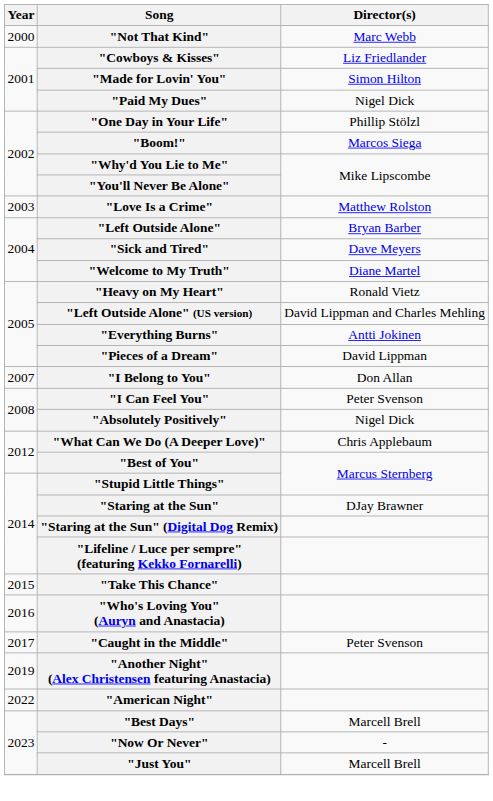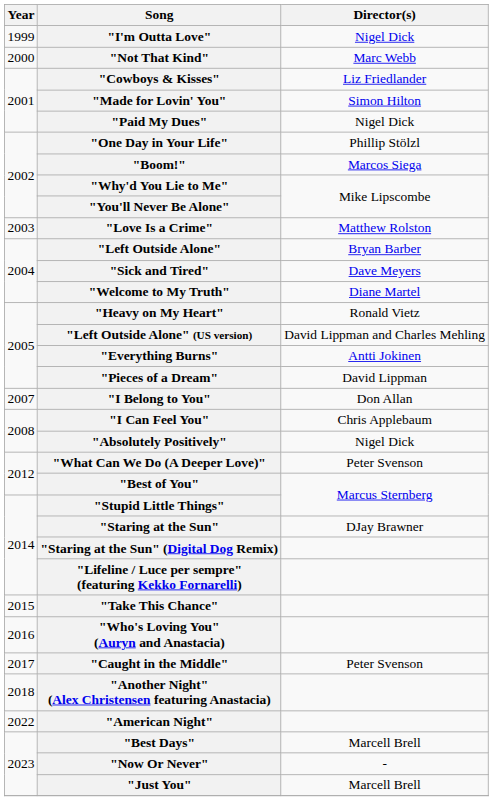+ row: 1999 | "I'm Outta Love" | Nigel Dick
"I Can Feel You" | Director(s): Peter Svenson -> Chris Applebaum
"What Can We Do (A Deeper Love)" | Director(s): Chris Applebaum -> Peter Svenson
"Another Night" (Alex Christensen featuring Anastacia) | Year: 2019 -> 2018
